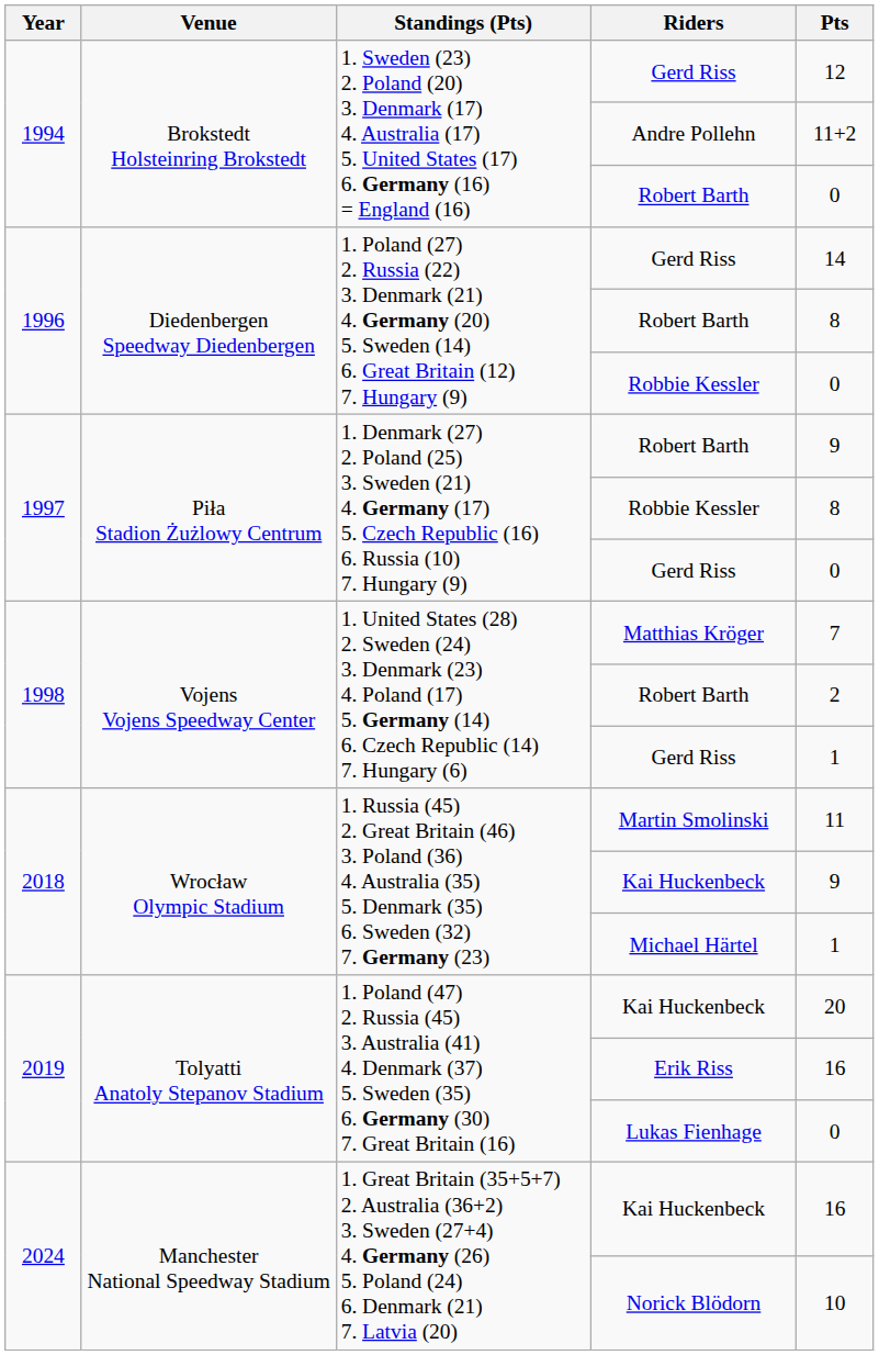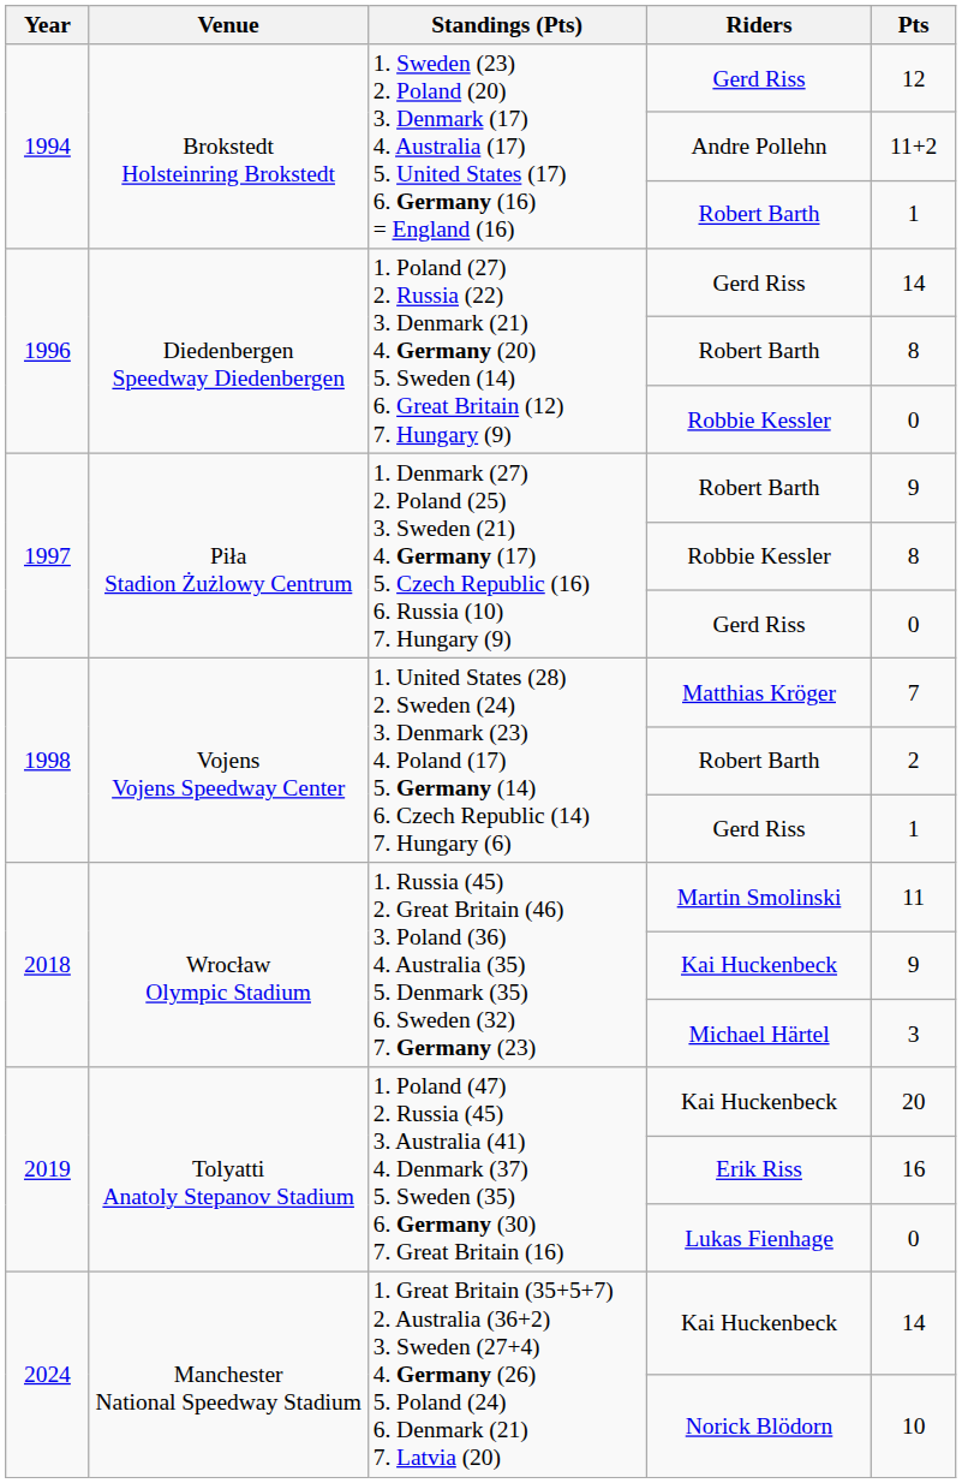1994 / Robert Barth | Pts: 0 -> 1
Michael Härtel | Pts: 1 -> 3
2024 / Kai Huckenbeck | Pts: 16 -> 14
